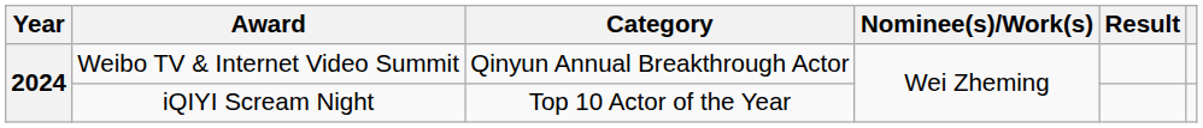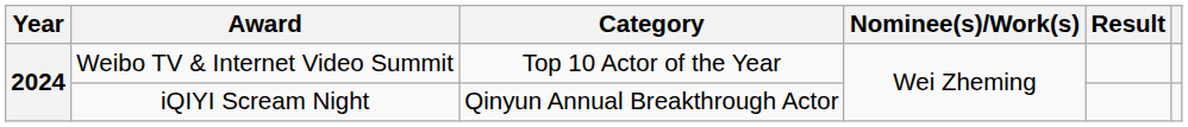Weibo TV & Internet Video Summit | Category: Qinyun Annual Breakthrough Actor -> Top 10 Actor of the Year
iQIYI Scream Night | Category: Top 10 Actor of the Year -> Qinyun Annual Breakthrough Actor
